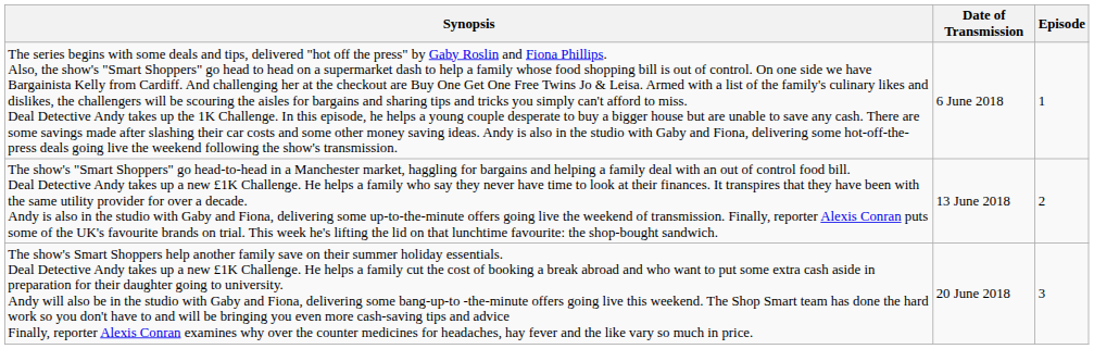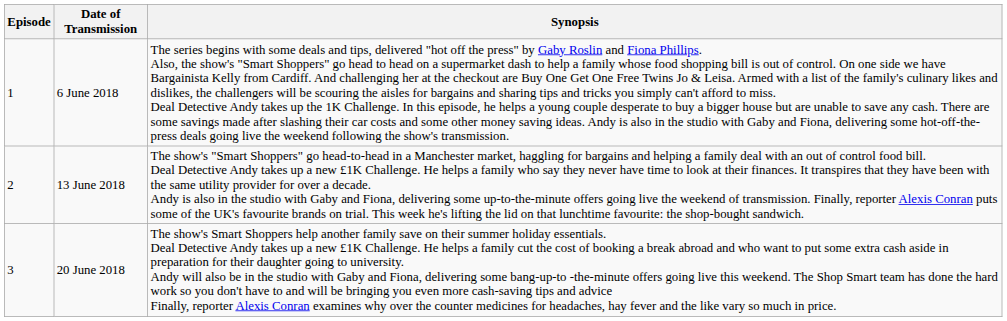columns swapped: Episode <-> Synopsis
